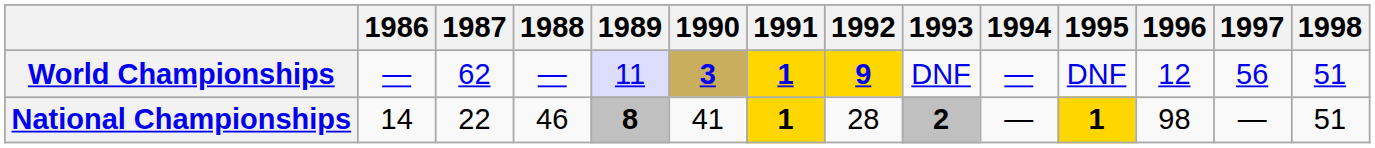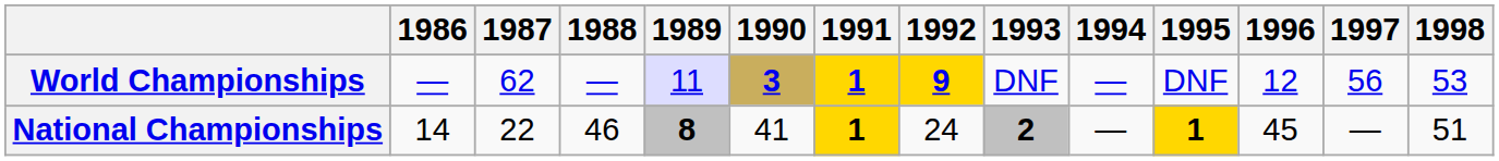World Championships | 1998: 51 -> 53
National Championships | 1992: 28 -> 24
National Championships | 1996: 98 -> 45
